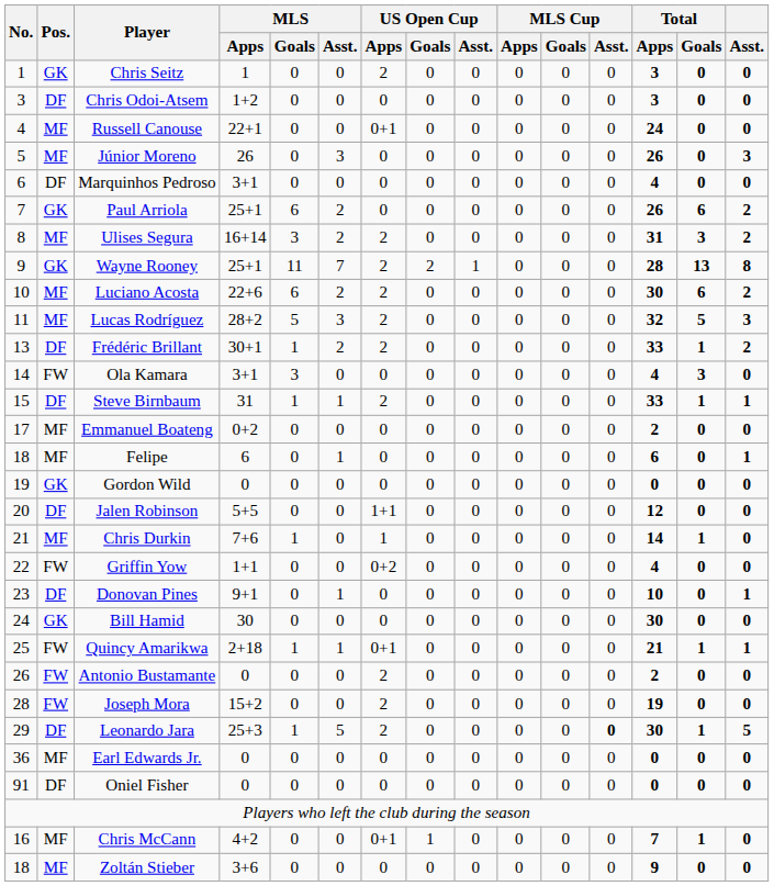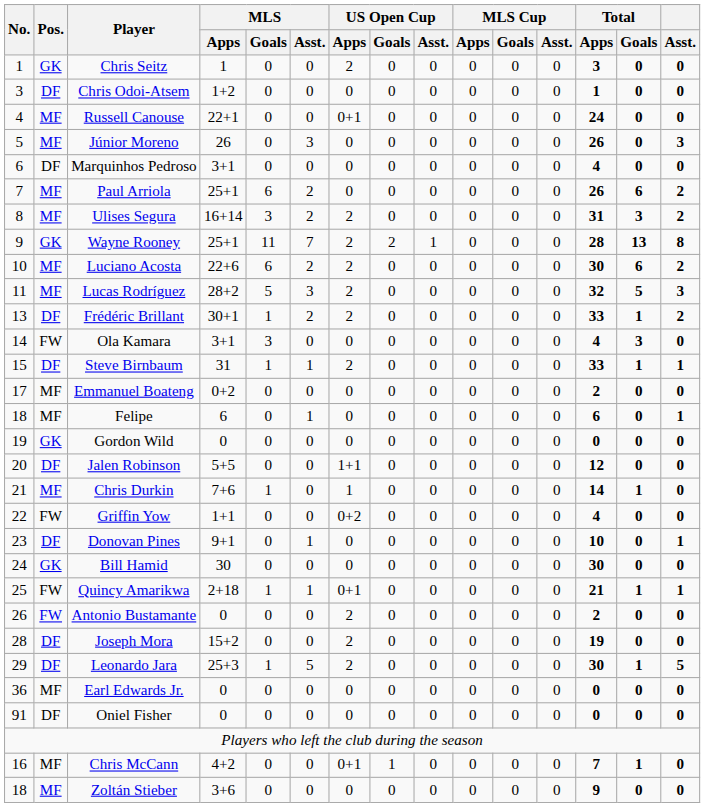Chris Odoi-Atsem | Total / Apps: 3 -> 1
Paul Arriola | Pos.: GK -> MF
Joseph Mora | Pos.: FW -> DF
Leonardo Jara | MLS Cup / Asst.: bold -> normal
